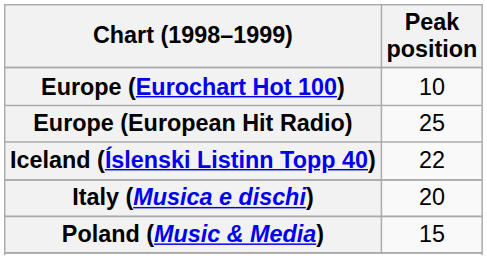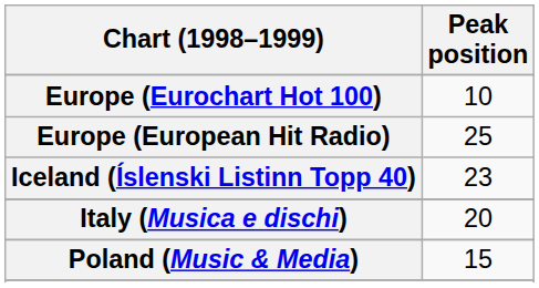Iceland (Íslenski Listinn Topp 40) | Peak position: 22 -> 23
